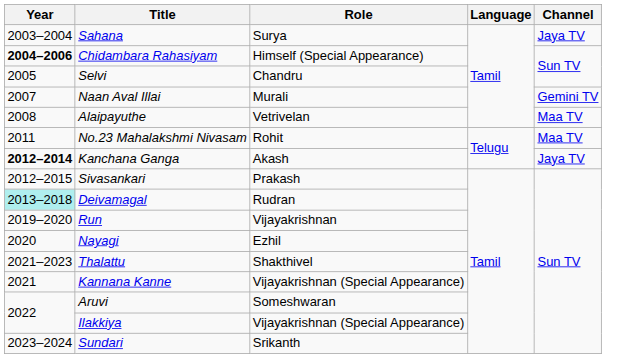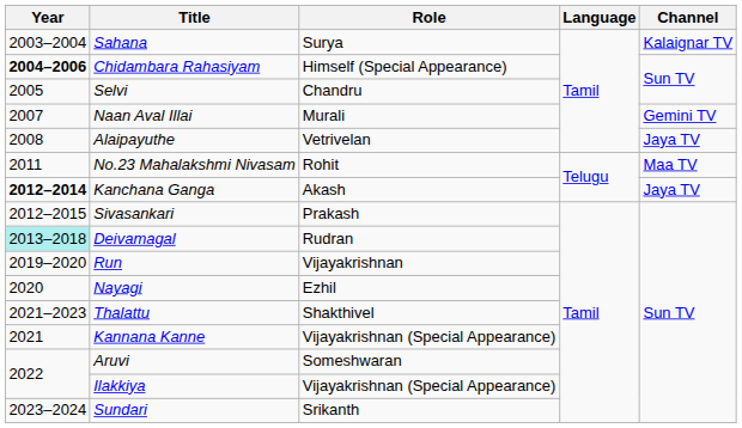Sahana | Channel: Jaya TV -> Kalaignar TV
Alaipayuthe | Channel: Maa TV -> Jaya TV
